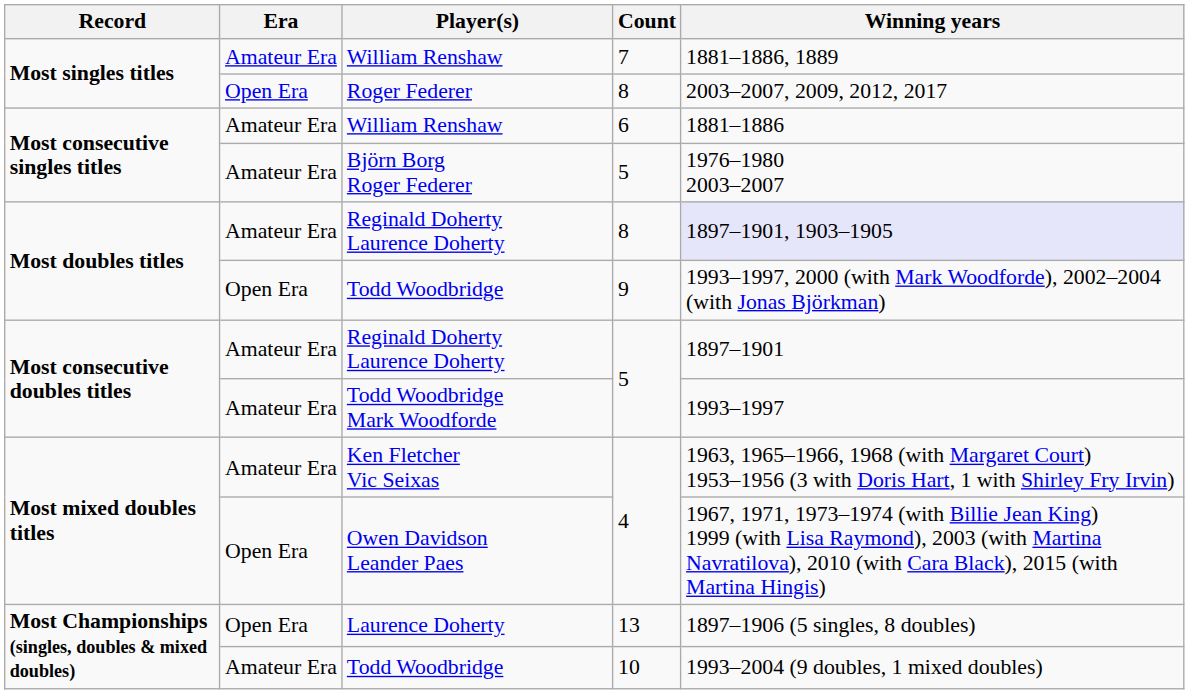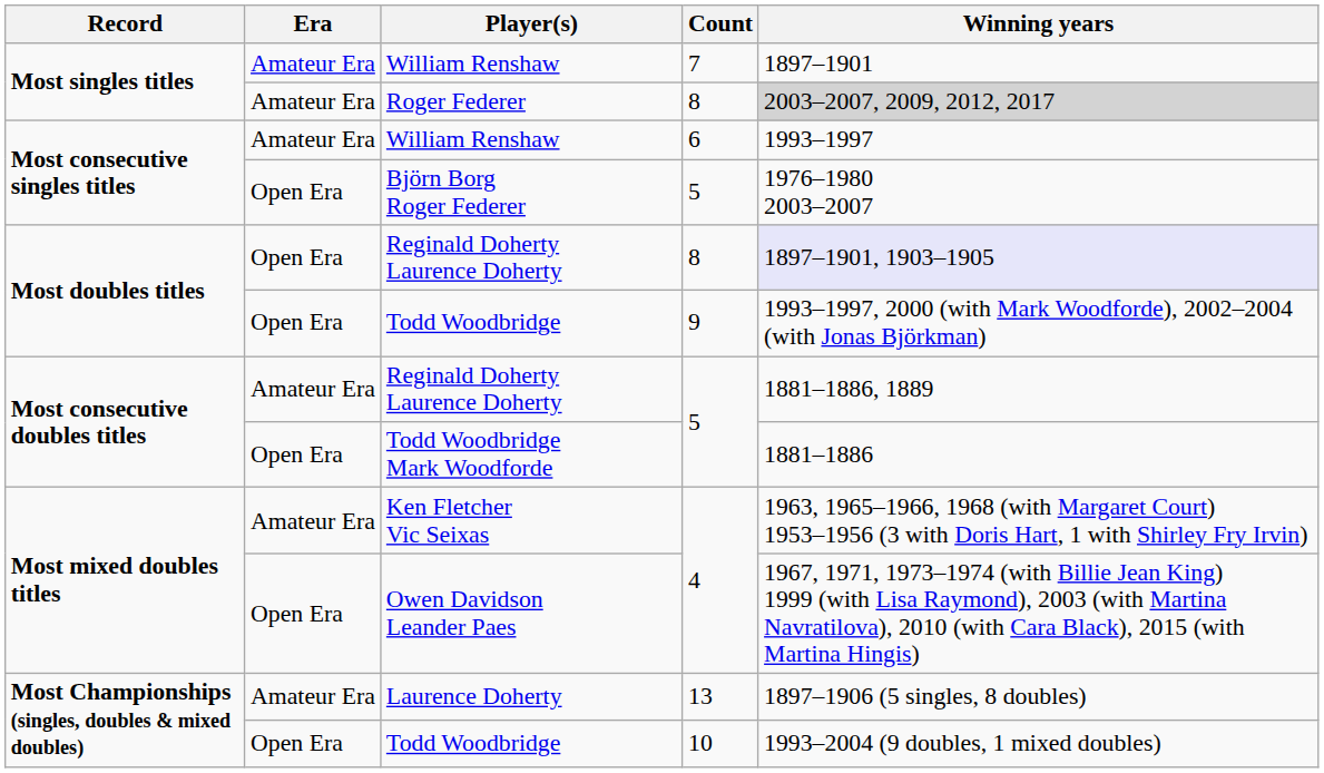William Renshaw / 7 | Winning years: 1881–1886, 1889 -> 1897–1901
Roger Federer | Era: Open Era -> Amateur Era
Roger Federer | Winning years: no background -> lightgrey background
William Renshaw / 6 | Winning years: 1881–1886 -> 1993–1997
Björn Borg Roger Federer | Era: Amateur Era -> Open Era
Reginald Doherty Laurence Doherty / 8 | Era: Amateur Era -> Open Era
Reginald Doherty Laurence Doherty / 5 | Winning years: 1897–1901 -> 1881–1886, 1889
Todd Woodbridge Mark Woodforde | Era: Amateur Era -> Open Era
Todd Woodbridge Mark Woodforde | Winning years: 1993–1997 -> 1881–1886
Laurence Doherty | Era: Open Era -> Amateur Era
Todd Woodbridge / 10 | Era: Amateur Era -> Open Era
